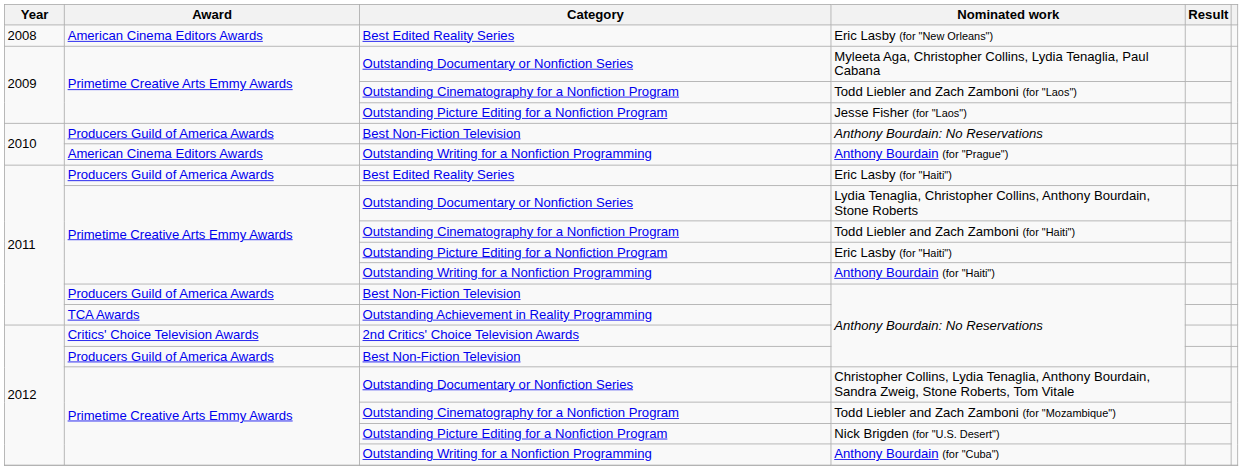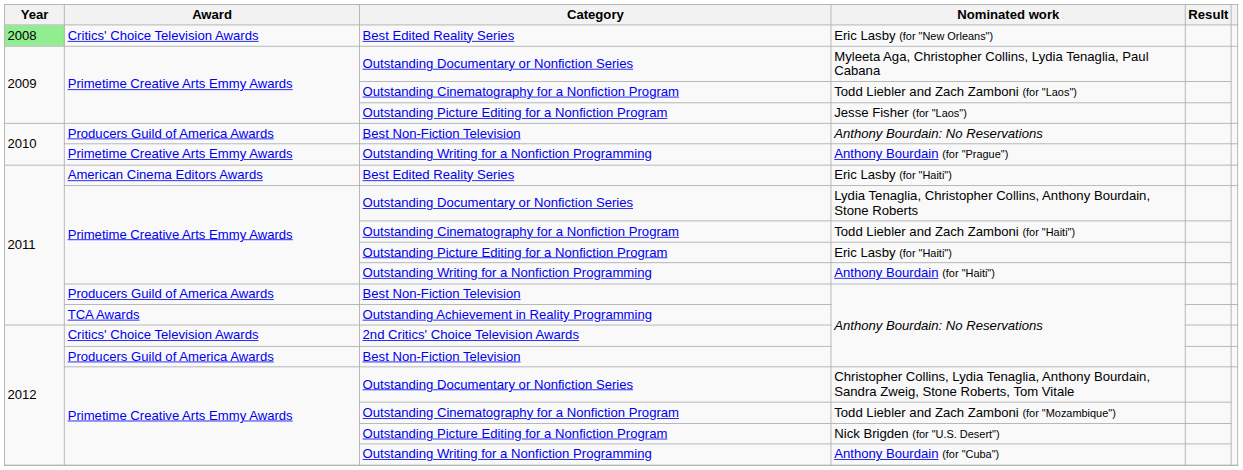Eric Lasby (for "New Orleans") | Year: no background -> lightgreen background
Eric Lasby (for "New Orleans") | Award: American Cinema Editors Awards -> Critics' Choice Television Awards
Anthony Bourdain (for "Prague") | Award: American Cinema Editors Awards -> Primetime Creative Arts Emmy Awards
Best Edited Reality Series / Eric Lasby (for "Haiti") | Award: Producers Guild of America Awards -> American Cinema Editors Awards
